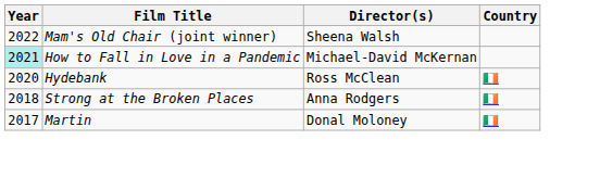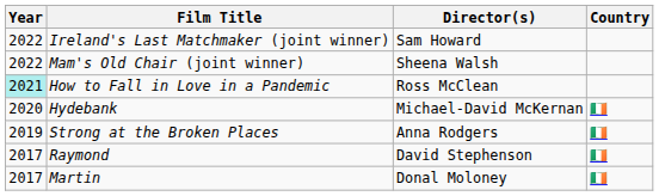+ row: 2022 | Ireland's Last Matchmaker (joint winner) | Sam Howard
How to Fall in Love in a Pandemic | Director(s): Michael-David McKernan -> Ross McClean
Hydebank | Director(s): Ross McClean -> Michael-David McKernan
Strong at the Broken Places | Year: 2018 -> 2019
+ row: 2017 | Raymond | David Stephenson | 🇮🇪
